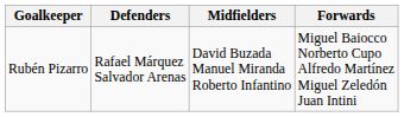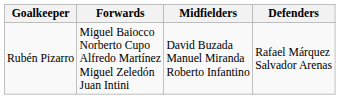columns swapped: Defenders <-> Forwards
